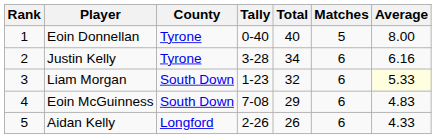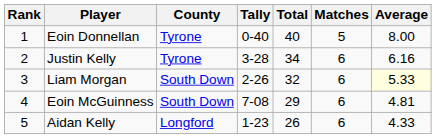Liam Morgan | Tally: 1-23 -> 2-26
Eoin McGuinness | Average: 4.83 -> 4.81
Aidan Kelly | Tally: 2-26 -> 1-23
